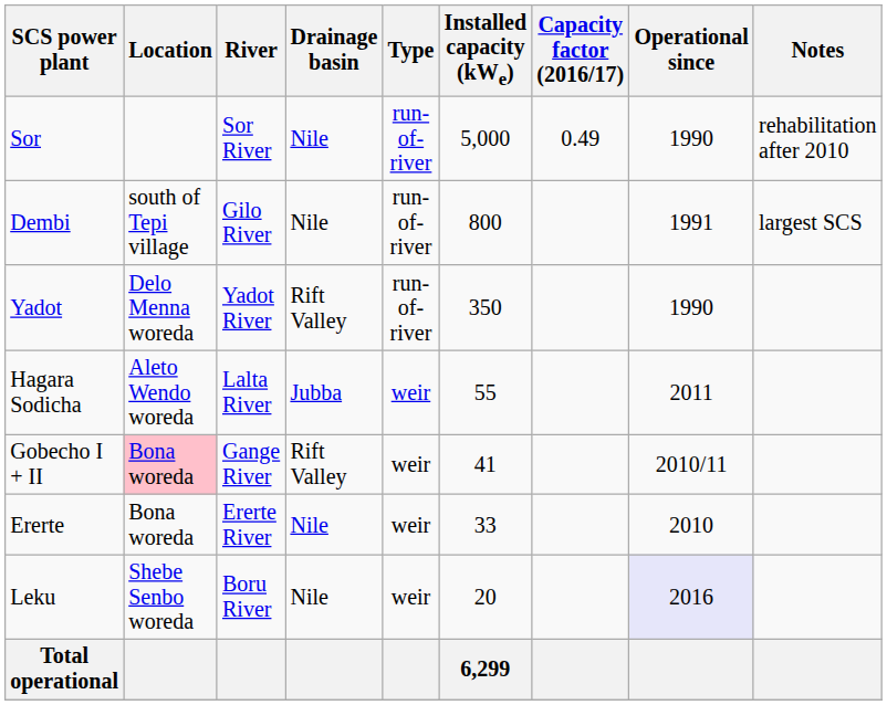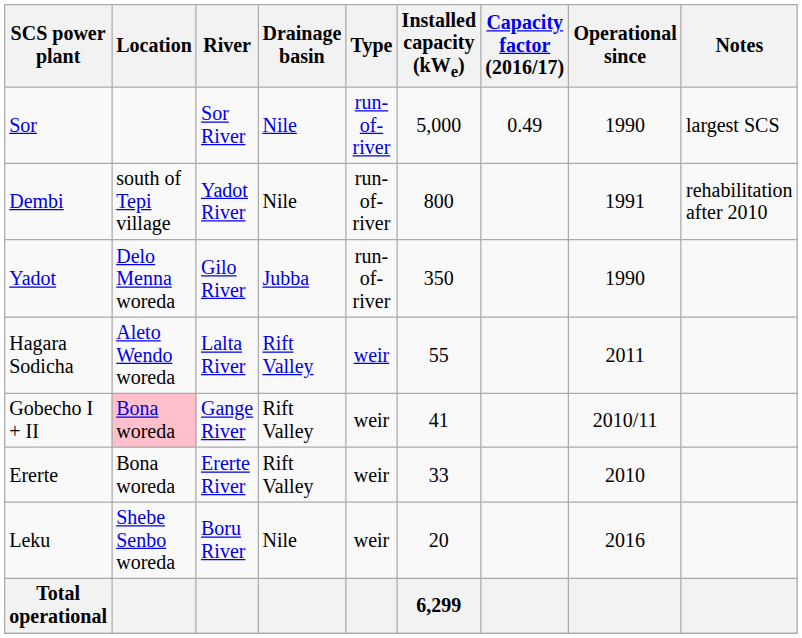Sor | Notes: rehabilitation after 2010 -> largest SCS
Dembi | River: Gilo River -> Yadot River
Dembi | Notes: largest SCS -> rehabilitation after 2010
Yadot | River: Yadot River -> Gilo River
Yadot | Drainage basin: Rift Valley -> Jubba
Hagara Sodicha | Drainage basin: Jubba -> Rift Valley
Ererte | Drainage basin: Nile -> Rift Valley
Leku | Operational since: lavender background -> no background
